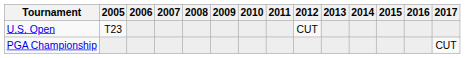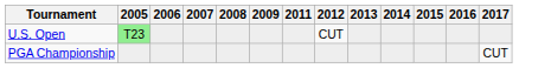- column: 2010
U.S. Open | 2005: no background -> lightgreen background
